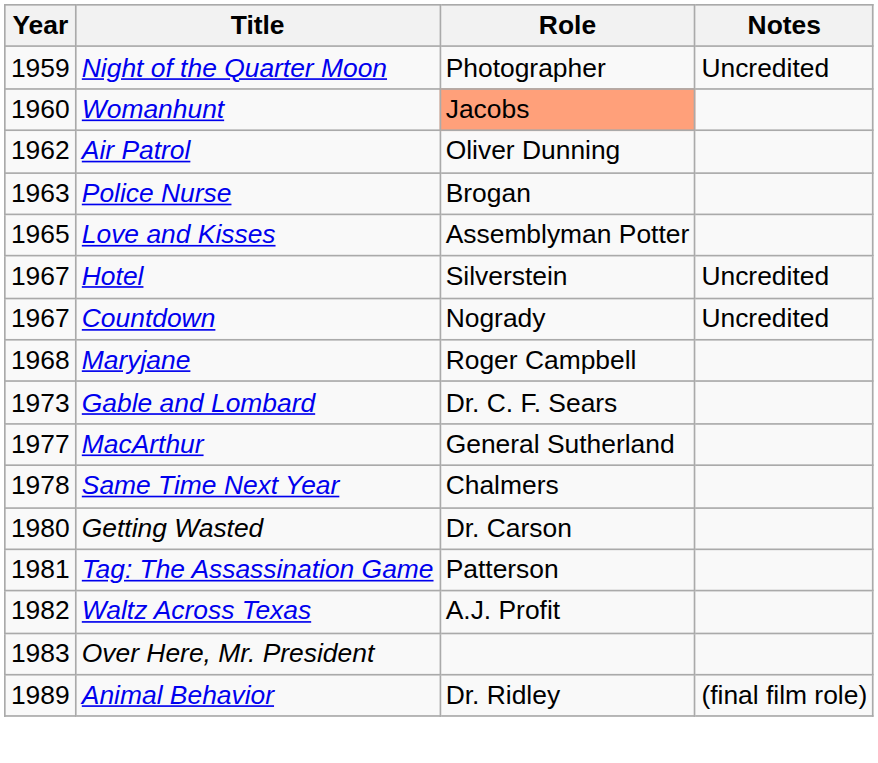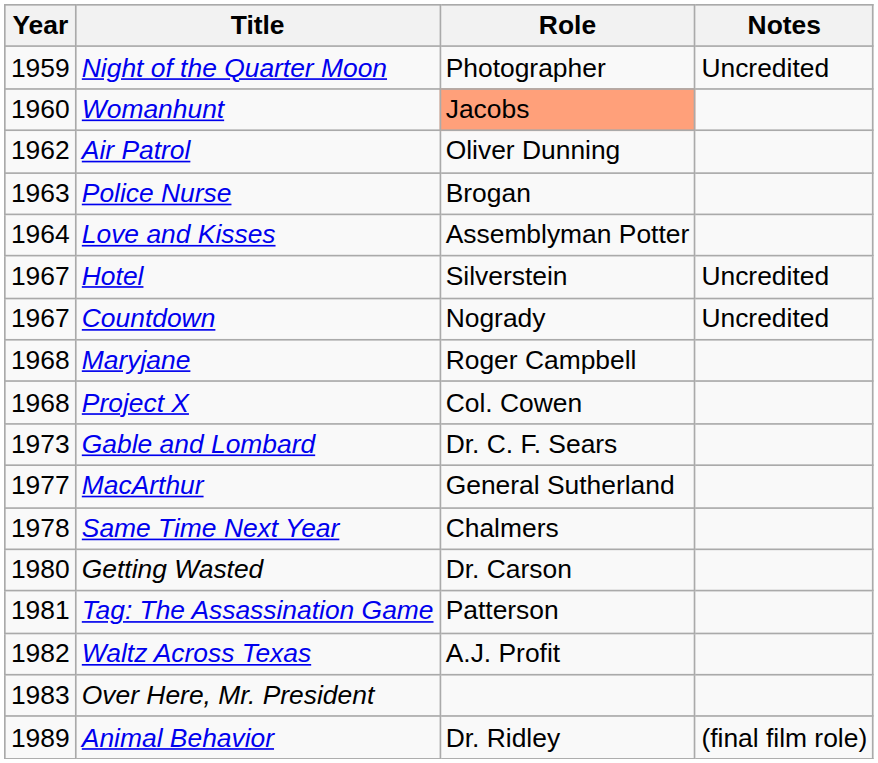Love and Kisses | Year: 1965 -> 1964
+ row: 1968 | Project X | Col. Cowen
